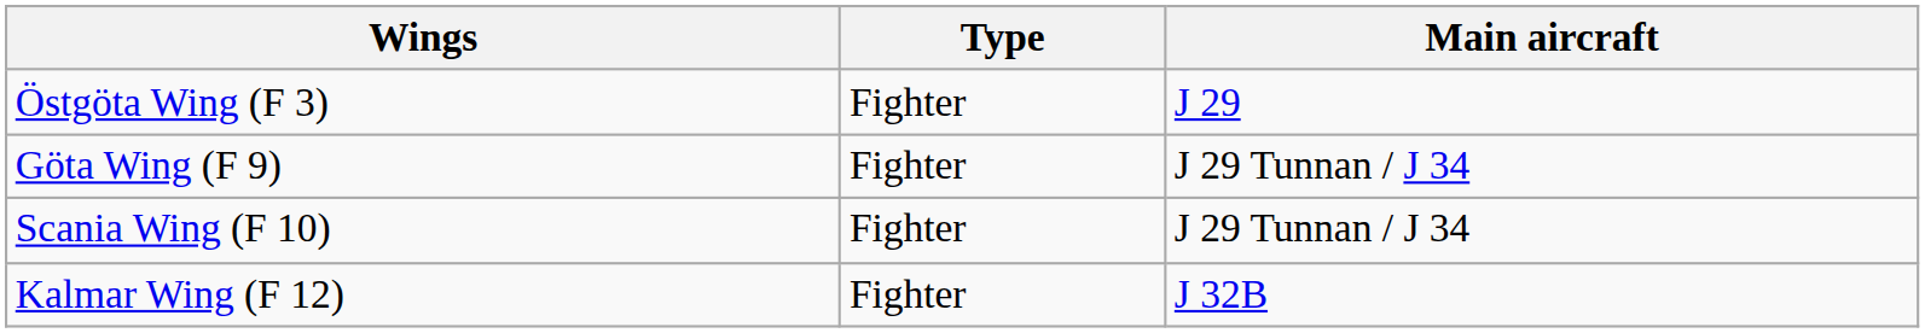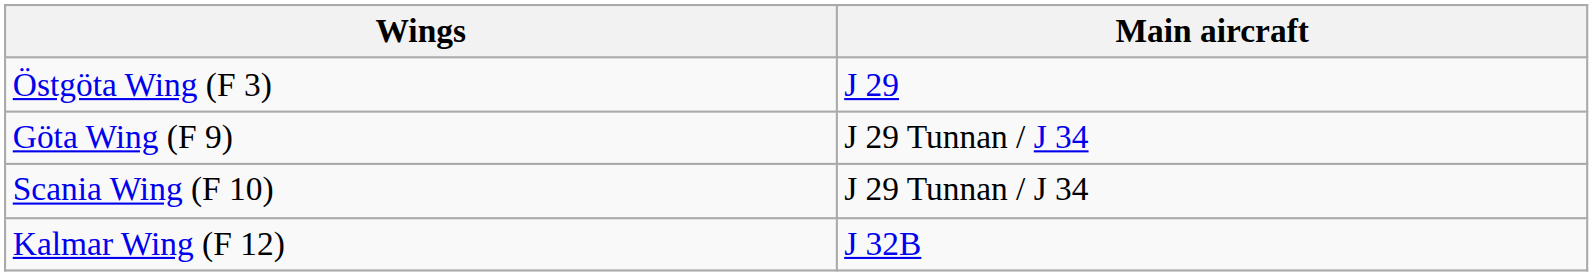- column: Type | Fighter | Fighter | Fighter | Fighter
